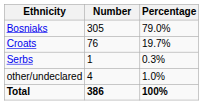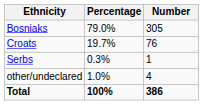columns swapped: Number <-> Percentage
